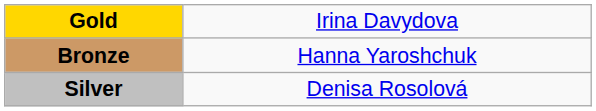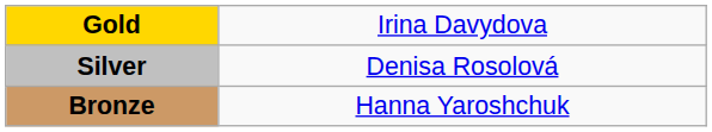rows swapped: Silver <-> Bronze
